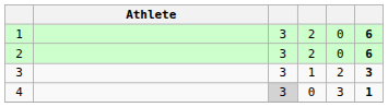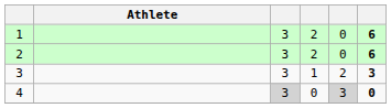4 | column 5: no background -> lightgrey background
4 | column 6: 1 -> 0
